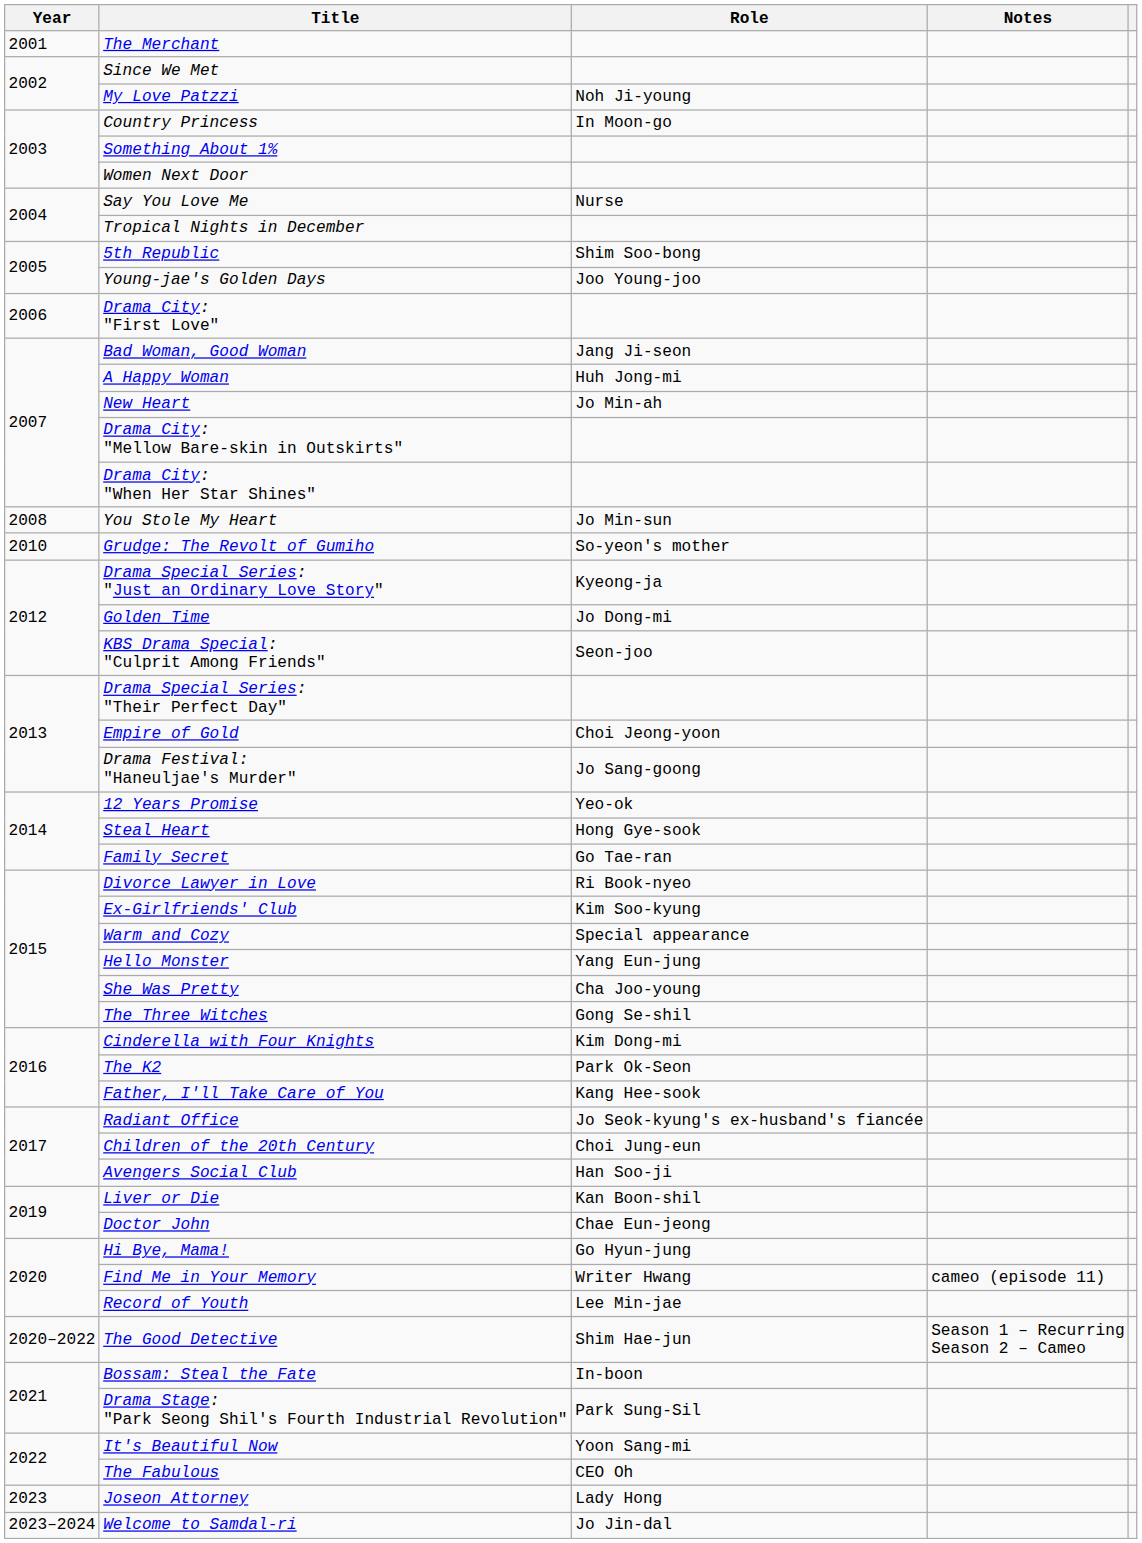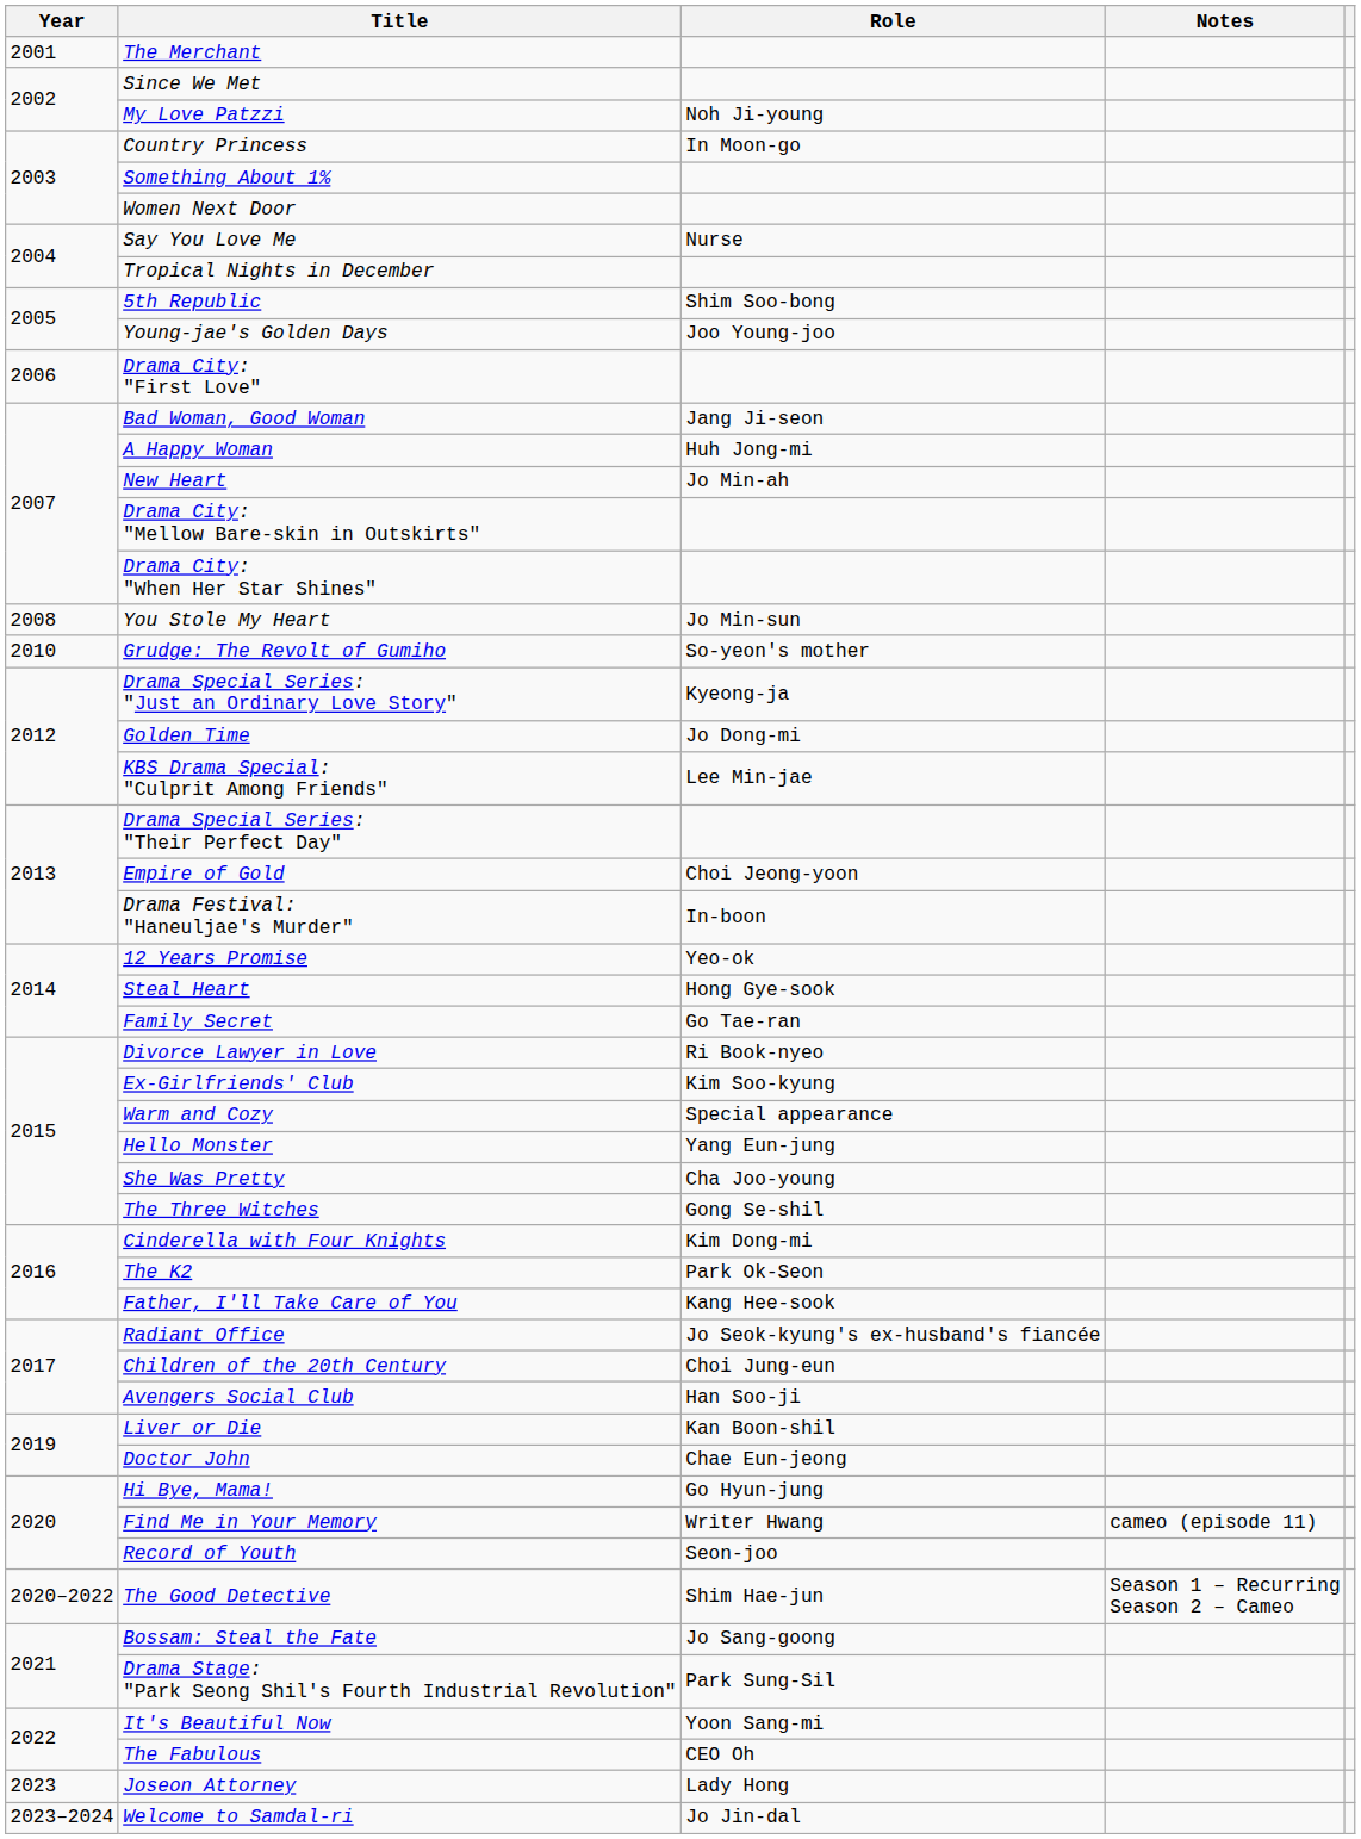KBS Drama Special: "Culprit Among Friends" | Role: Seon-joo -> Lee Min-jae
Drama Festival: "Haneuljae's Murder" | Role: Jo Sang-goong -> In-boon
Record of Youth | Role: Lee Min-jae -> Seon-joo
Bossam: Steal the Fate | Role: In-boon -> Jo Sang-goong
